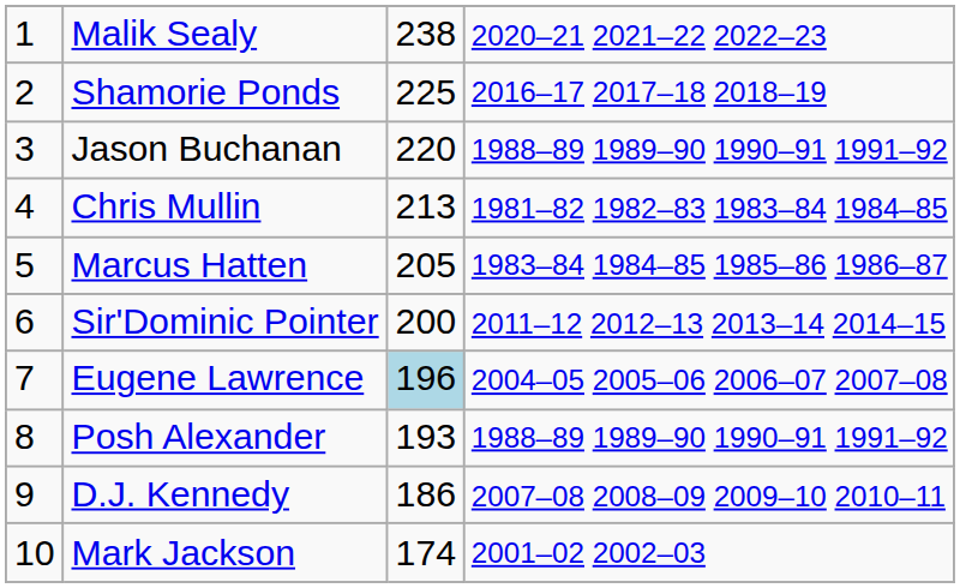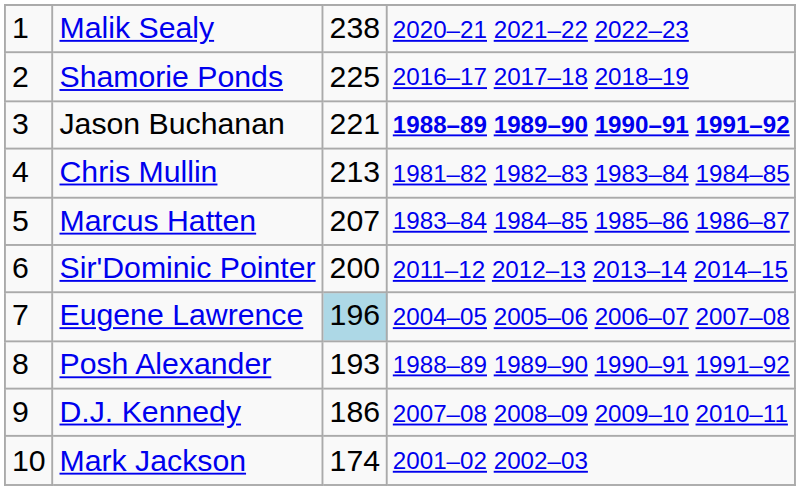Jason Buchanan | column 3: 220 -> 221
Jason Buchanan | column 4: normal -> bold
Marcus Hatten | column 3: 205 -> 207
